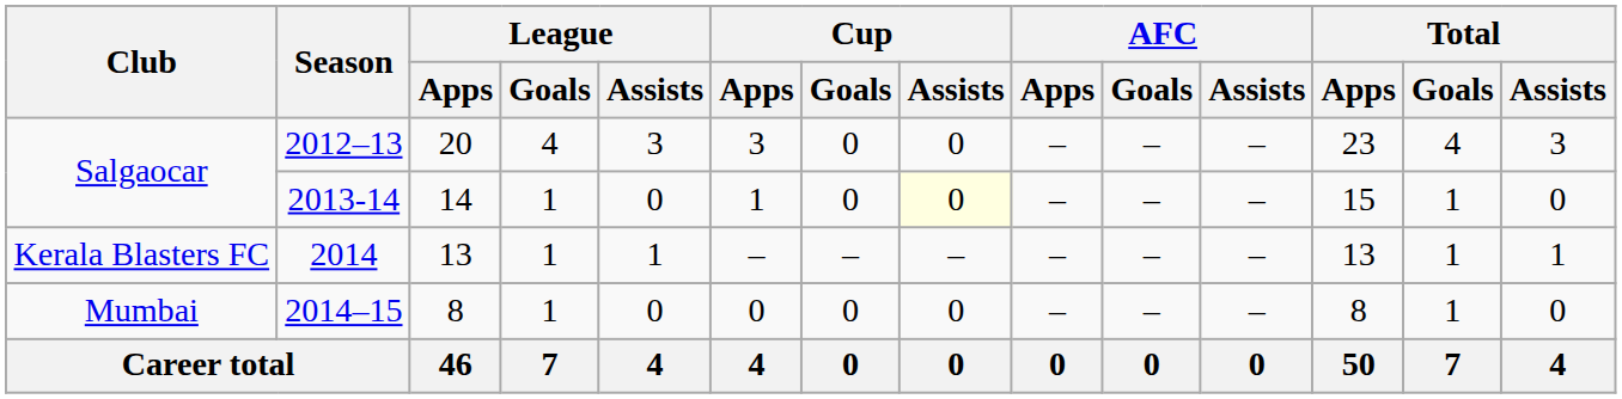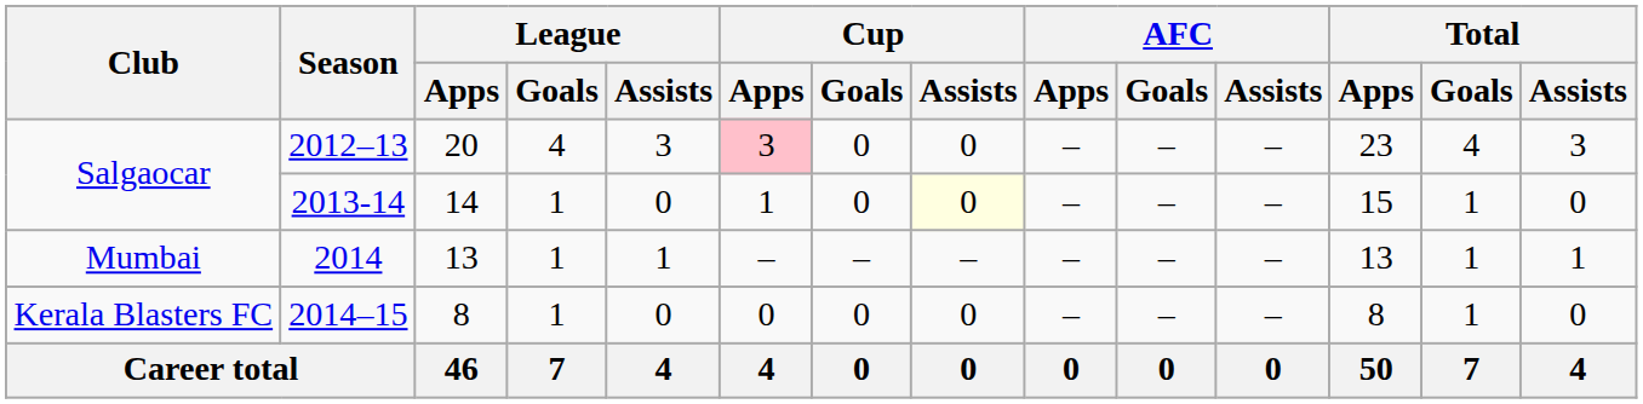2012–13 | Cup / Apps: no background -> pink background
2014 | Club: Kerala Blasters FC -> Mumbai
2014–15 | Club: Mumbai -> Kerala Blasters FC
